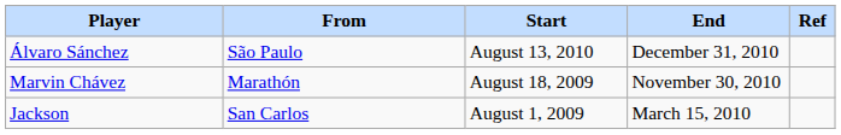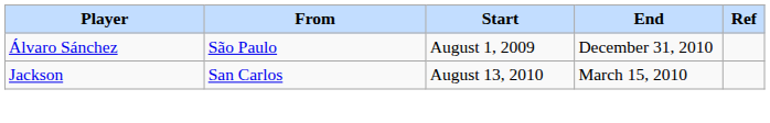Álvaro Sánchez | Start: August 13, 2010 -> August 1, 2009
- row: Marvin Chávez | Marathón | August 18, 2009 | November 30, 2010
Jackson | Start: August 1, 2009 -> August 13, 2010
